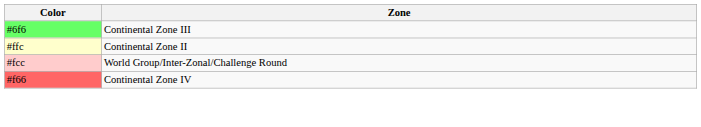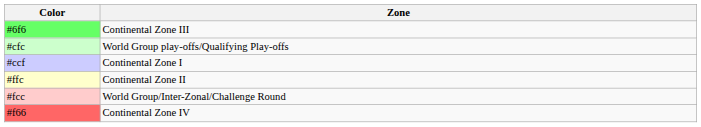+ row: #cfc | World Group play-offs/Qualifying Play-offs
+ row: #ccf | Continental Zone I
